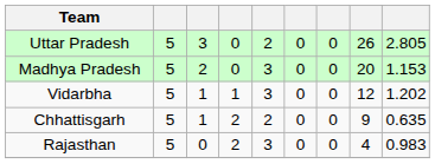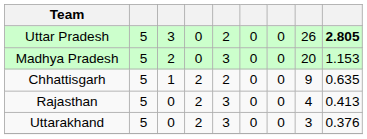Uttar Pradesh | column 9: normal -> bold
- row: Vidarbha | 5 | 1 | 1 | 3 | 0 | 0 | 12 | 1.202
Rajasthan | column 9: 0.983 -> 0.413
+ row: Uttarakhand | 5 | 0 | 2 | 3 | 0 | 0 | 3 | 0.376
